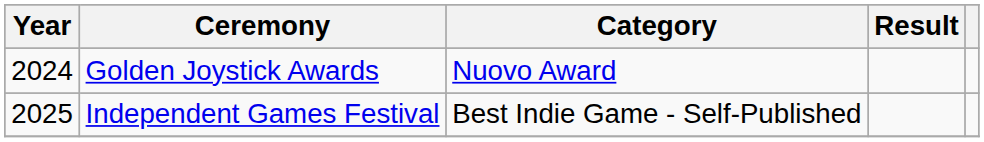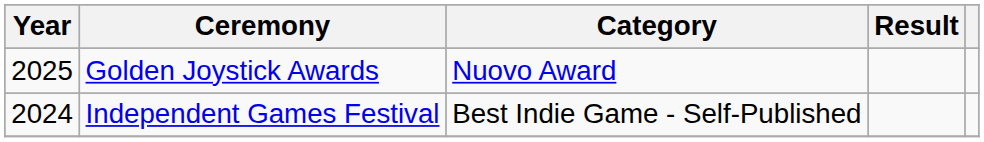Golden Joystick Awards | Year: 2024 -> 2025
Independent Games Festival | Year: 2025 -> 2024
